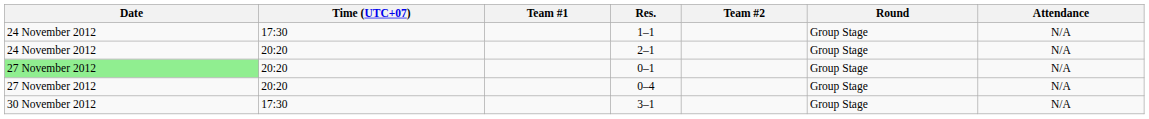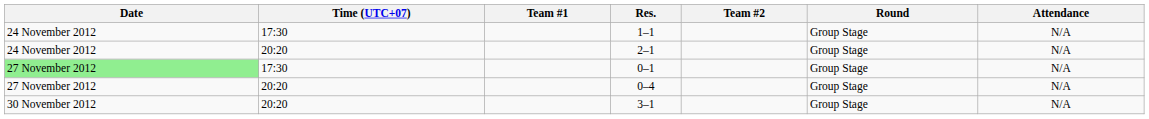0–1 | Time (UTC+07): 20:20 -> 17:30
3–1 | Time (UTC+07): 17:30 -> 20:20
